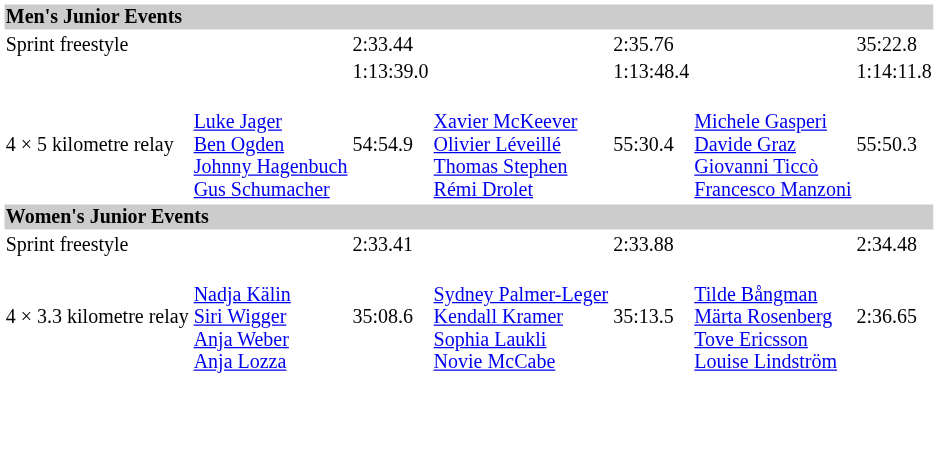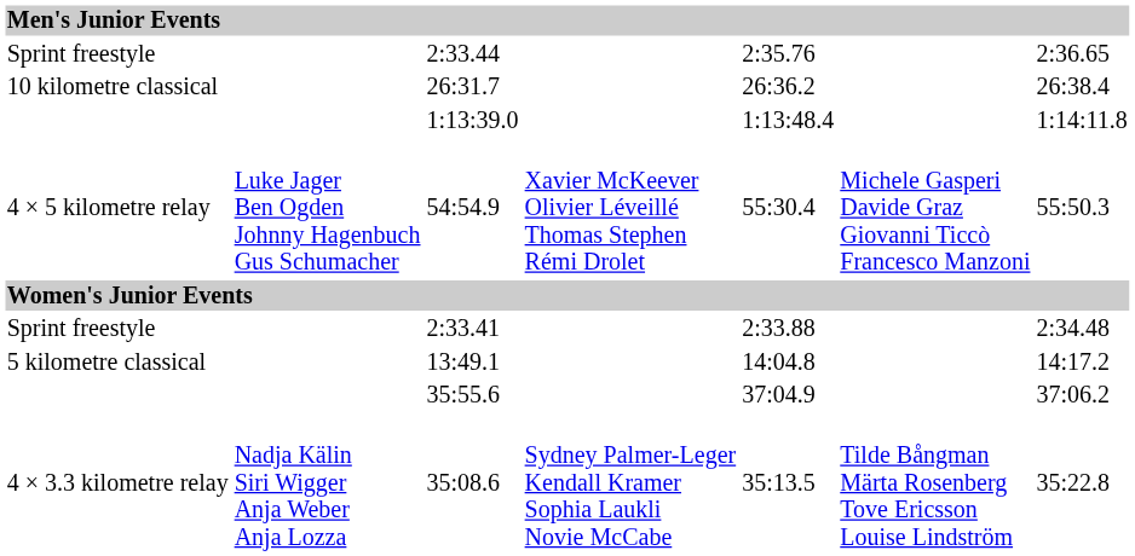2:33.44 | column 7: 35:22.8 -> 2:36.65
+ row: 10 kilometre classical | 26:31.7 | 26:36.2 | 26:38.4
+ row: 5 kilometre classical | 13:49.1 | 14:04.8 | 14:17.2
+ row: 35:55.6 | 37:04.9 | 37:06.2
35:08.6 | column 7: 2:36.65 -> 35:22.8
